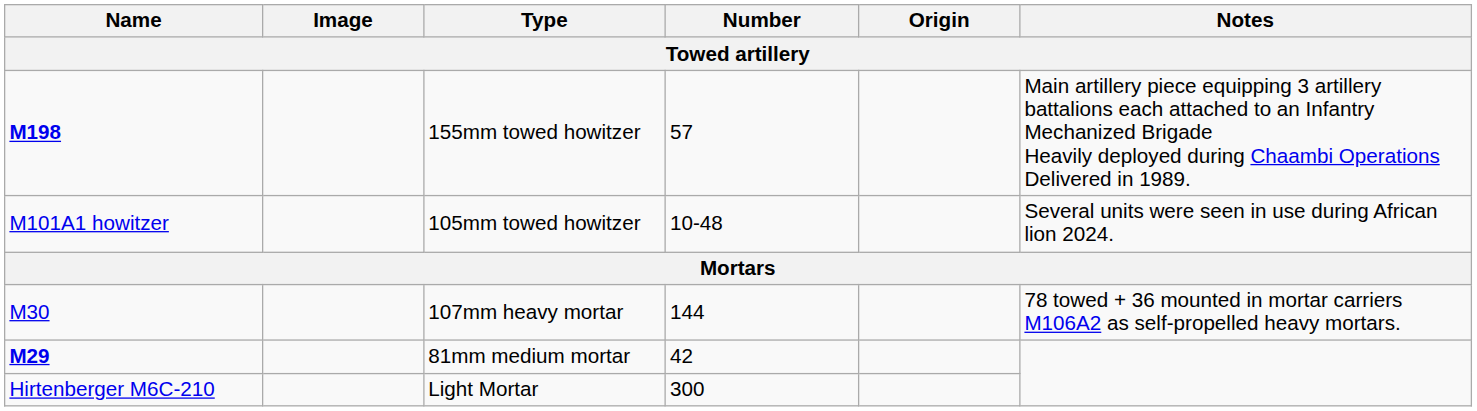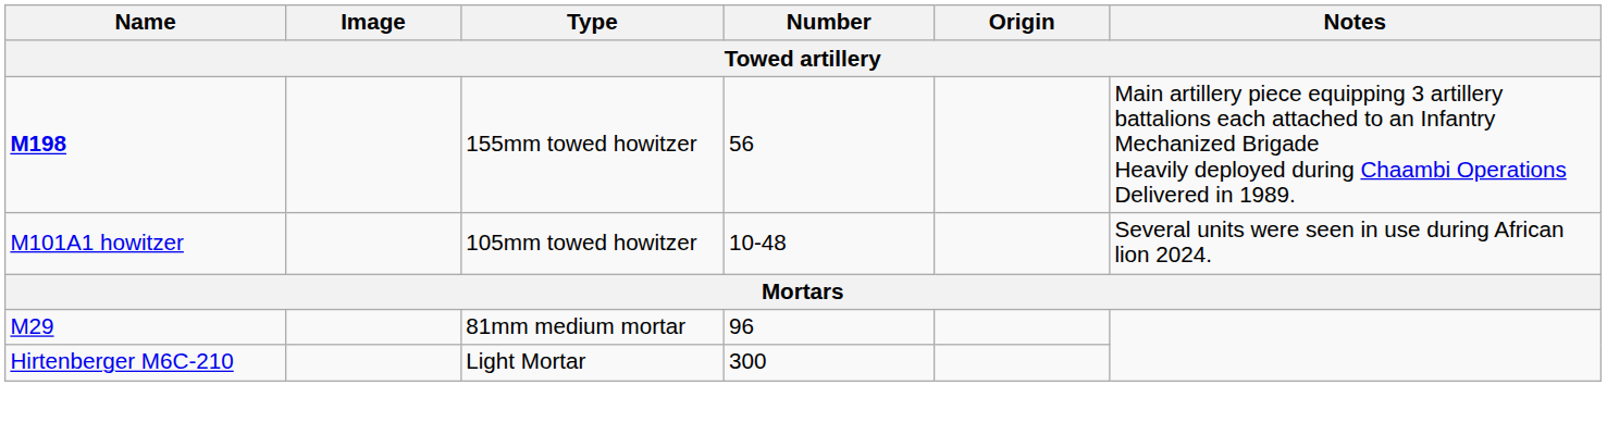155mm towed howitzer | Number: 57 -> 56
- row: M30 | 107mm heavy mortar | 144 | 78 towed + 36 mounted in mortar carriers M106A2 as self-propelled heavy mortars.
81mm medium mortar | Name: bold -> normal
81mm medium mortar | Number: 42 -> 96
